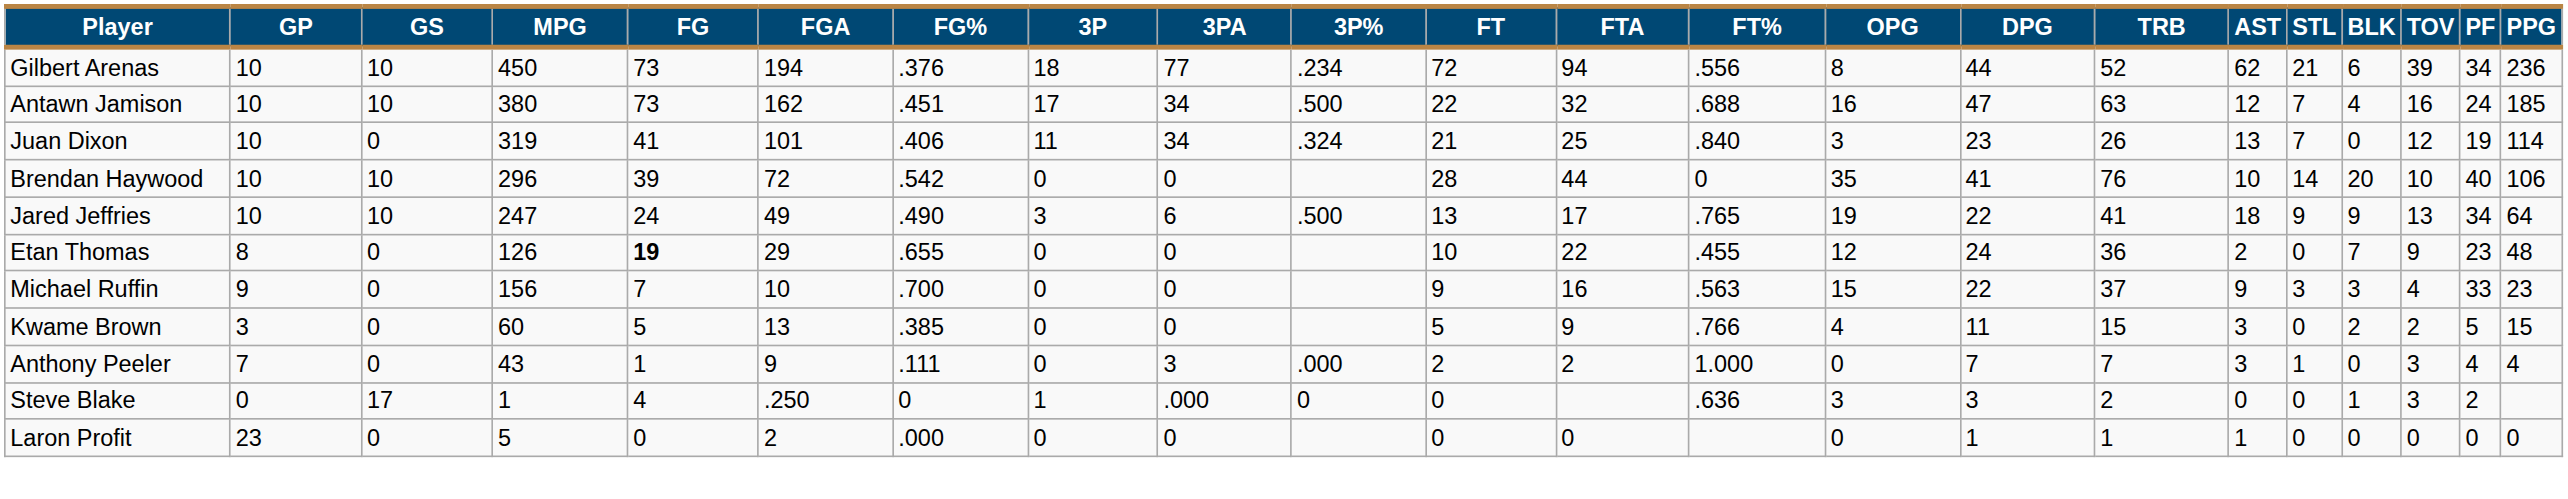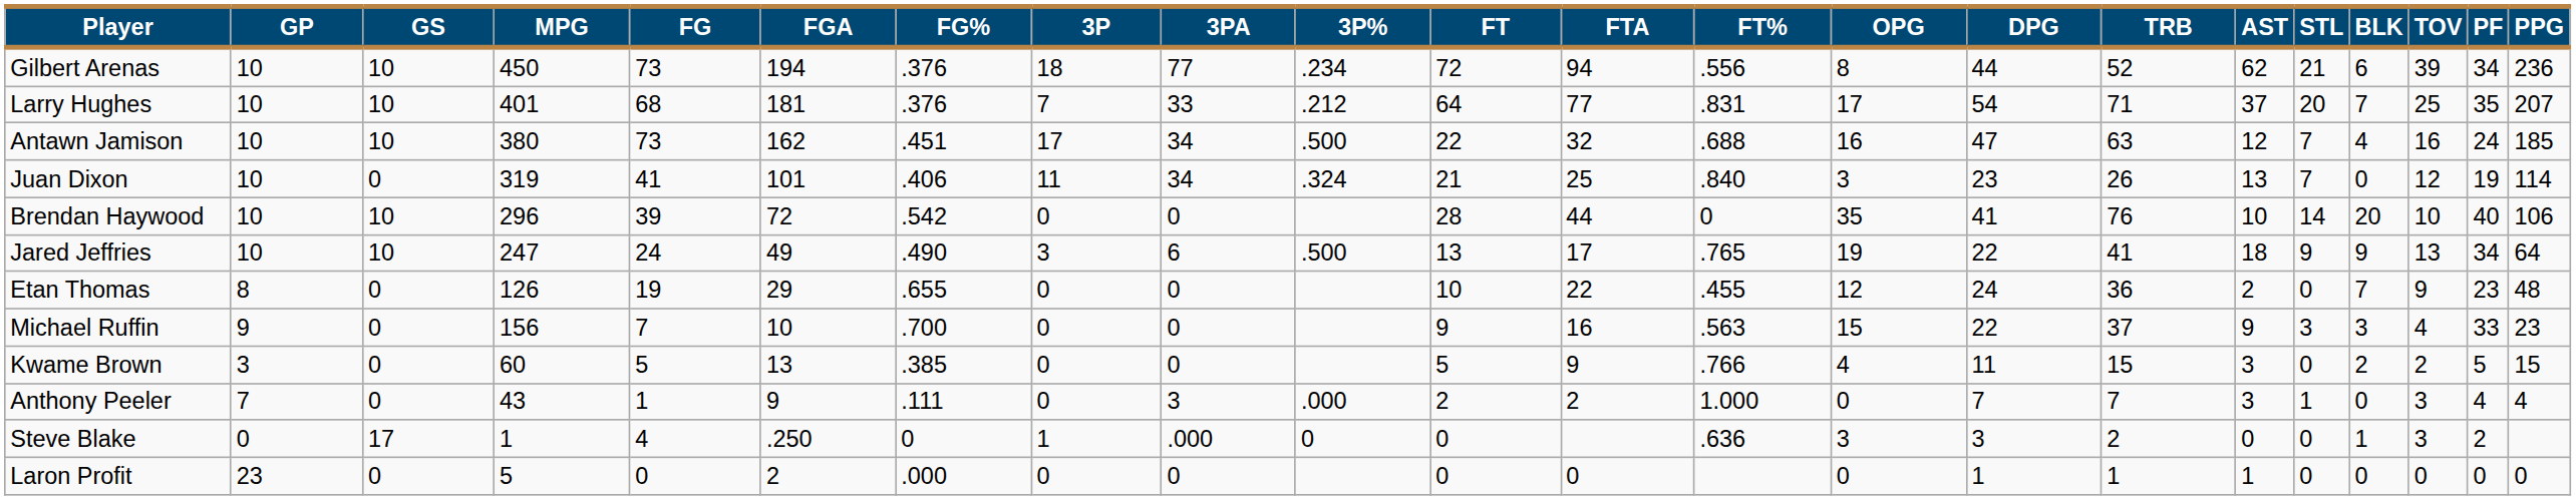+ row: Larry Hughes | 10 | 10 | 401 | 68 | 181 | .376 | 7 | 33 | .212 | 64 | 77 | .831 | 17 | 54 | 71 | 37 | 20 | 7 | 25 | 35 | 207
Etan Thomas | FG: bold -> normal
